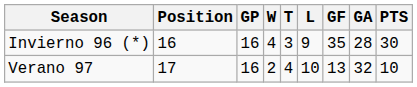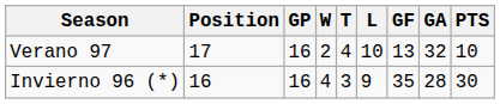rows swapped: Invierno 96 (*) <-> Verano 97
